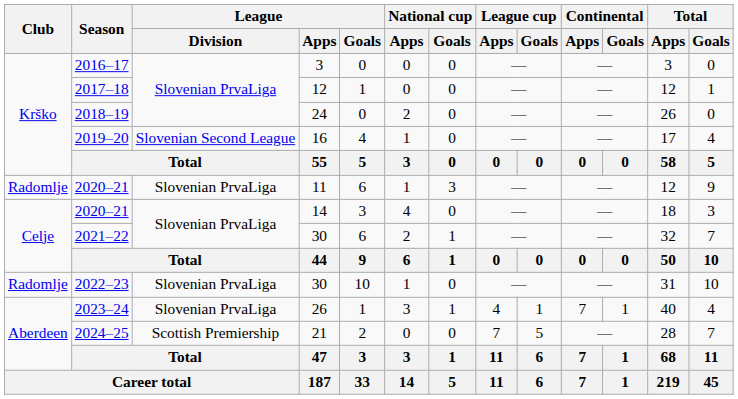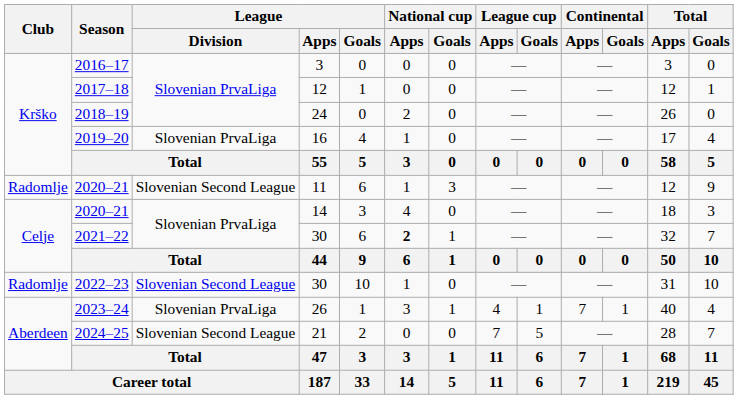2019–20 | League / Division: Slovenian Second League -> Slovenian PrvaLiga
2020–21 / 11 | League / Division: Slovenian PrvaLiga -> Slovenian Second League
2021–22 | National cup / Apps: normal -> bold
2022–23 | League / Division: Slovenian PrvaLiga -> Slovenian Second League
2024–25 | League / Division: Scottish Premiership -> Slovenian Second League
